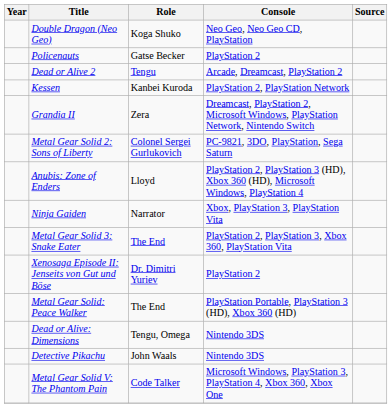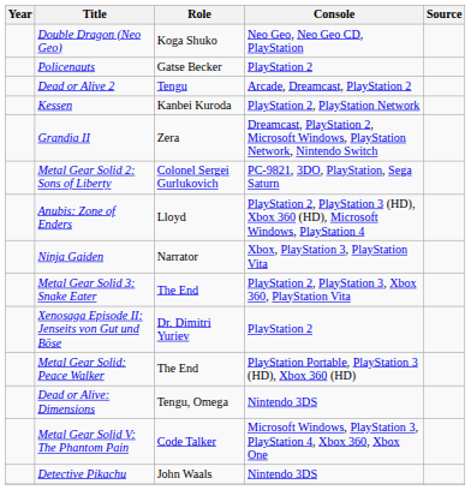rows swapped: Metal Gear Solid V: The Phantom Pain <-> Detective Pikachu
